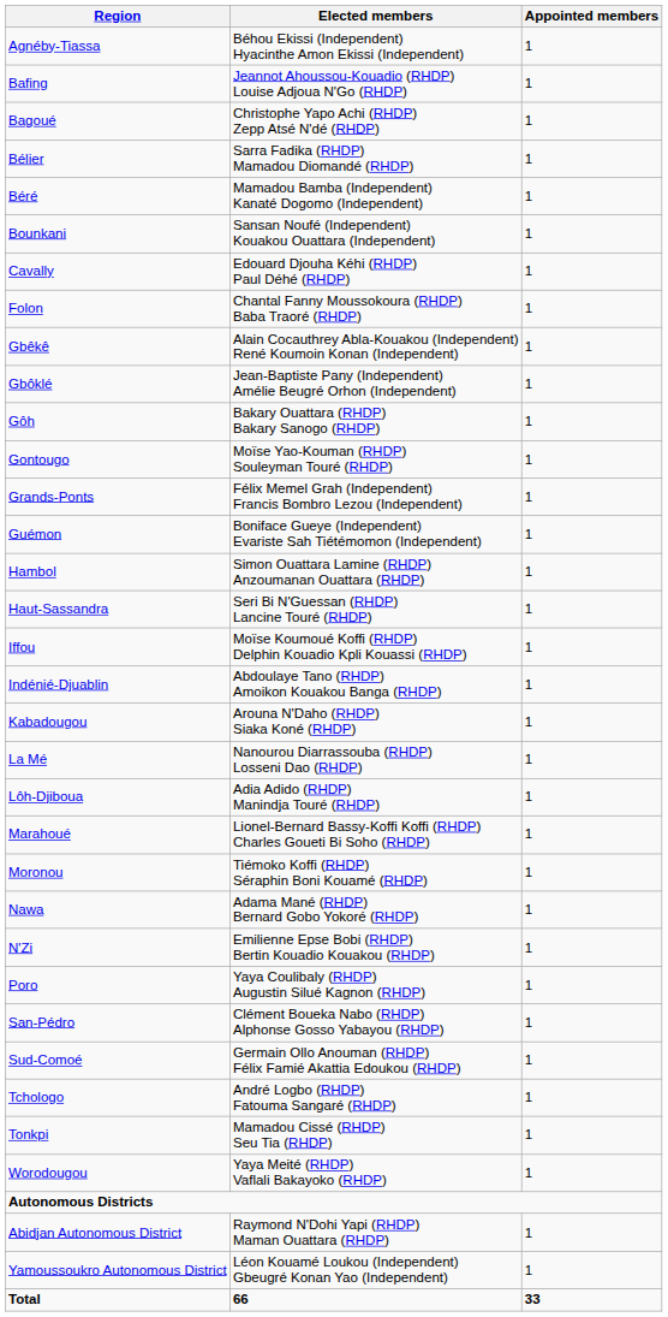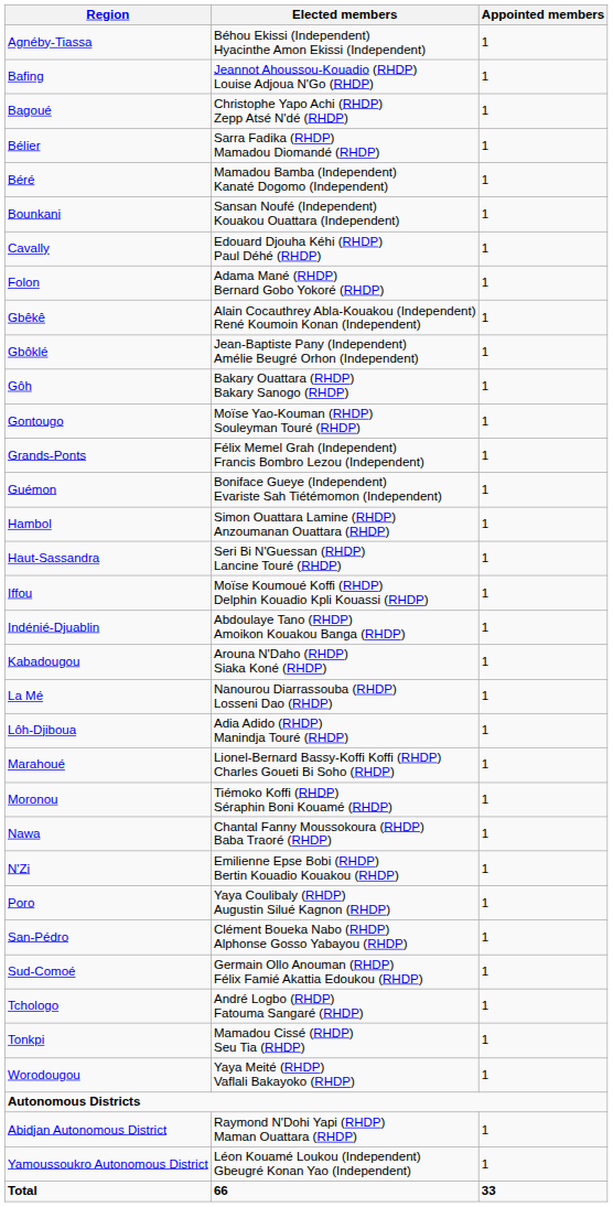Folon | Elected members: Chantal Fanny Moussokoura (RHDP) Baba Traoré (RHDP) -> Adama Mané (RHDP) Bernard Gobo Yokoré (RHDP)
Nawa | Elected members: Adama Mané (RHDP) Bernard Gobo Yokoré (RHDP) -> Chantal Fanny Moussokoura (RHDP) Baba Traoré (RHDP)
